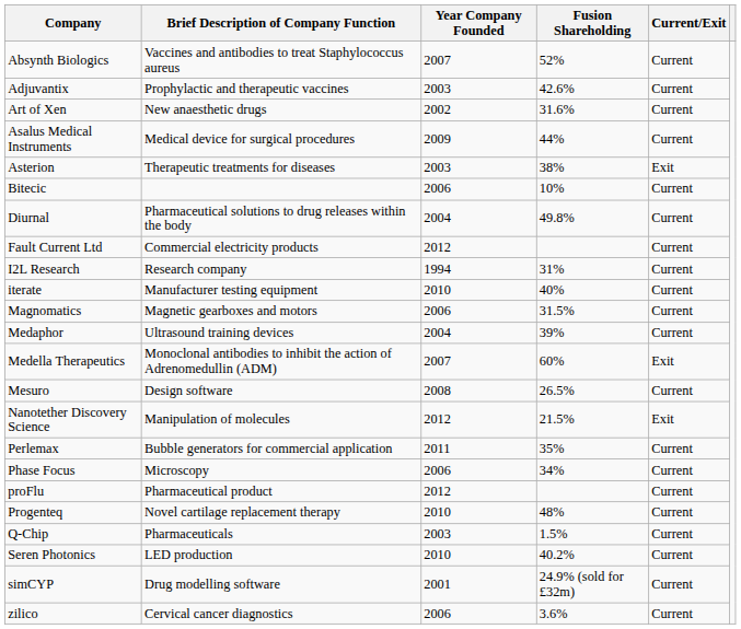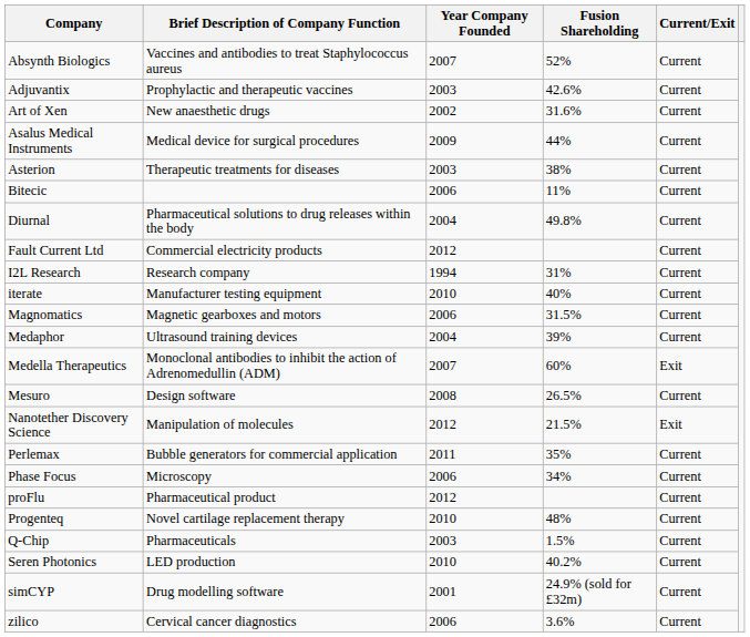Asterion | Current/Exit: Exit -> Current
Bitecic | Fusion Shareholding: 10% -> 11%
